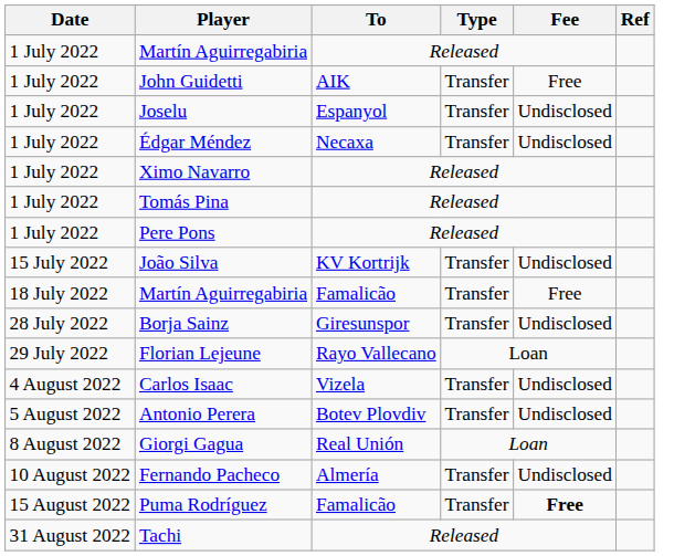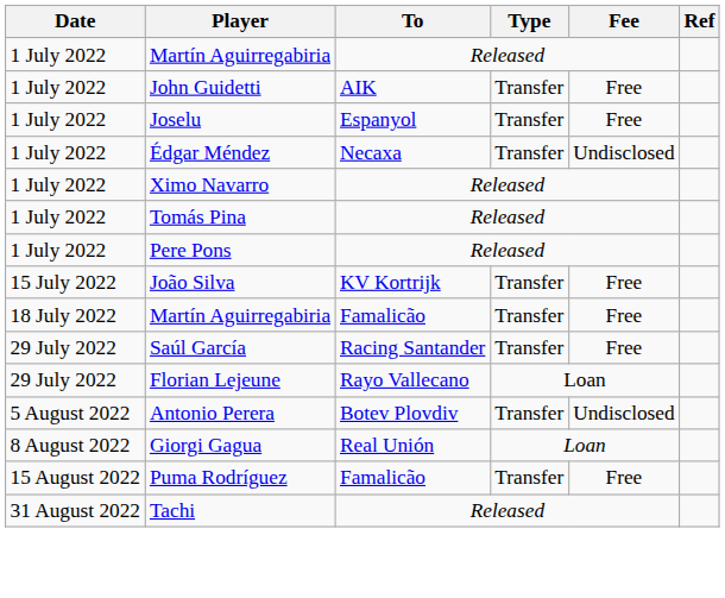Joselu | Fee: Undisclosed -> Free
João Silva | Fee: Undisclosed -> Free
- row: 28 July 2022 | Borja Sainz | Giresunspor | Transfer | Undisclosed
+ row: 29 July 2022 | Saúl García | Racing Santander | Transfer | Free
- row: 4 August 2022 | Carlos Isaac | Vizela | Transfer | Undisclosed
- row: 10 August 2022 | Fernando Pacheco | Almería | Transfer | Undisclosed
Puma Rodríguez | Fee: bold -> normal
